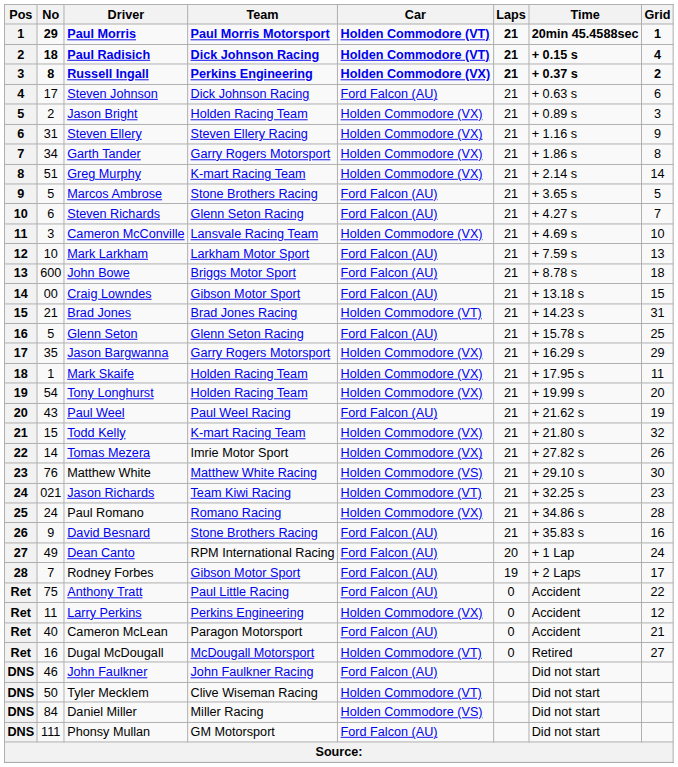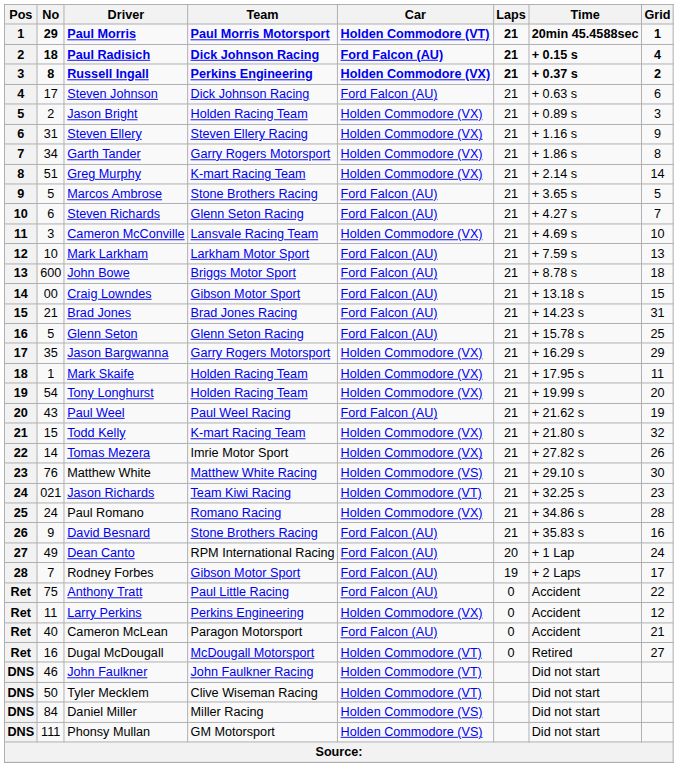Paul Radisich | Car: Holden Commodore (VT) -> Ford Falcon (AU)
Brad Jones | Car: Holden Commodore (VT) -> Ford Falcon (AU)
John Faulkner | Car: Ford Falcon (AU) -> Holden Commodore (VT)
Phonsy Mullan | Car: Ford Falcon (AU) -> Holden Commodore (VS)
